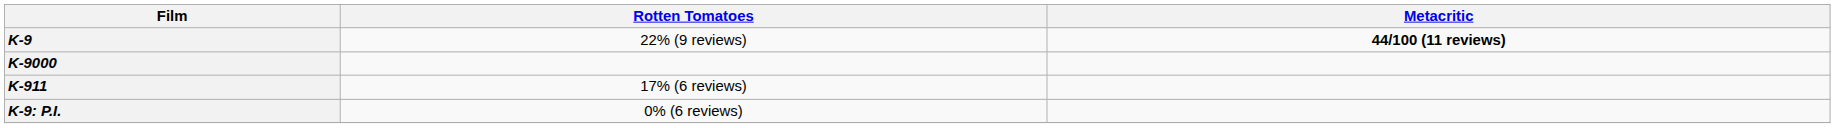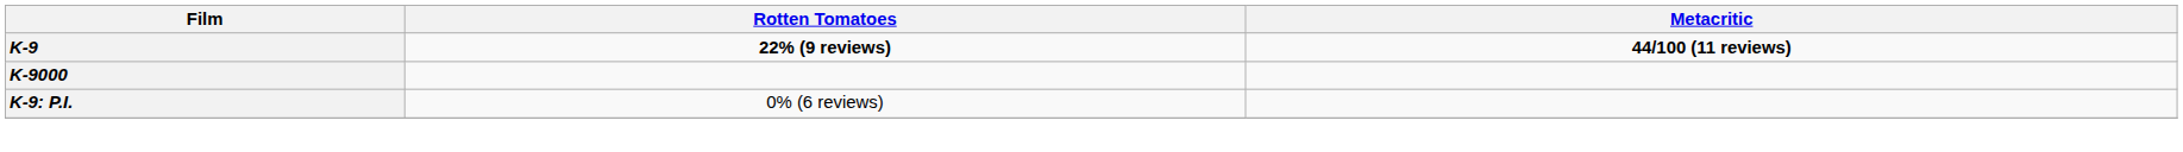K-9 | Rotten Tomatoes: normal -> bold
- row: K-911 | 17% (6 reviews)
